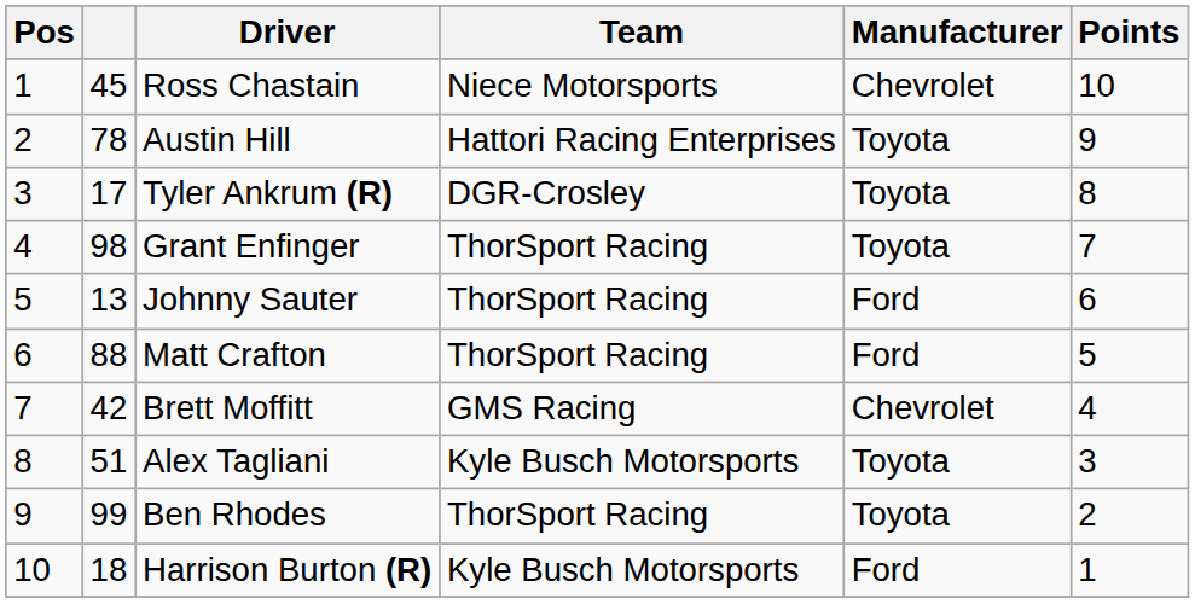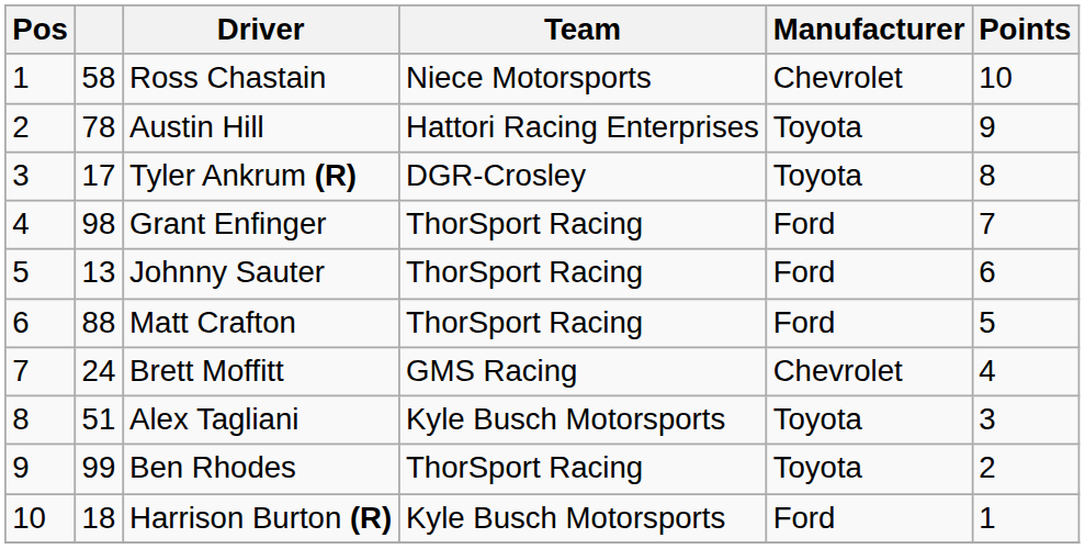Ross Chastain | column 2: 45 -> 58
Grant Enfinger | Manufacturer: Toyota -> Ford
Brett Moffitt | column 2: 42 -> 24
